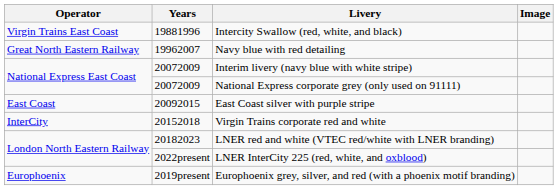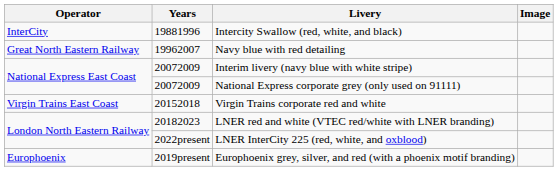Intercity Swallow (red, white, and black) | Operator: Virgin Trains East Coast -> InterCity
- row: East Coast | 20092015 | East Coast silver with purple stripe
Virgin Trains corporate red and white | Operator: InterCity -> Virgin Trains East Coast
